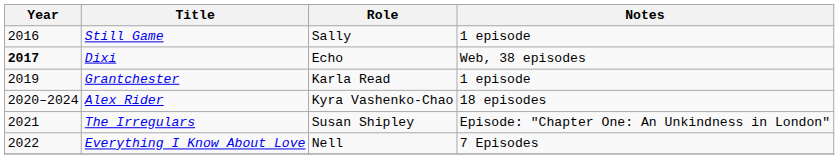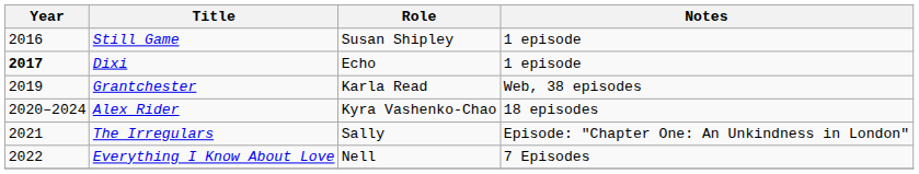Still Game | Role: Sally -> Susan Shipley
Dixi | Notes: Web, 38 episodes -> 1 episode
Grantchester | Notes: 1 episode -> Web, 38 episodes
The Irregulars | Role: Susan Shipley -> Sally
